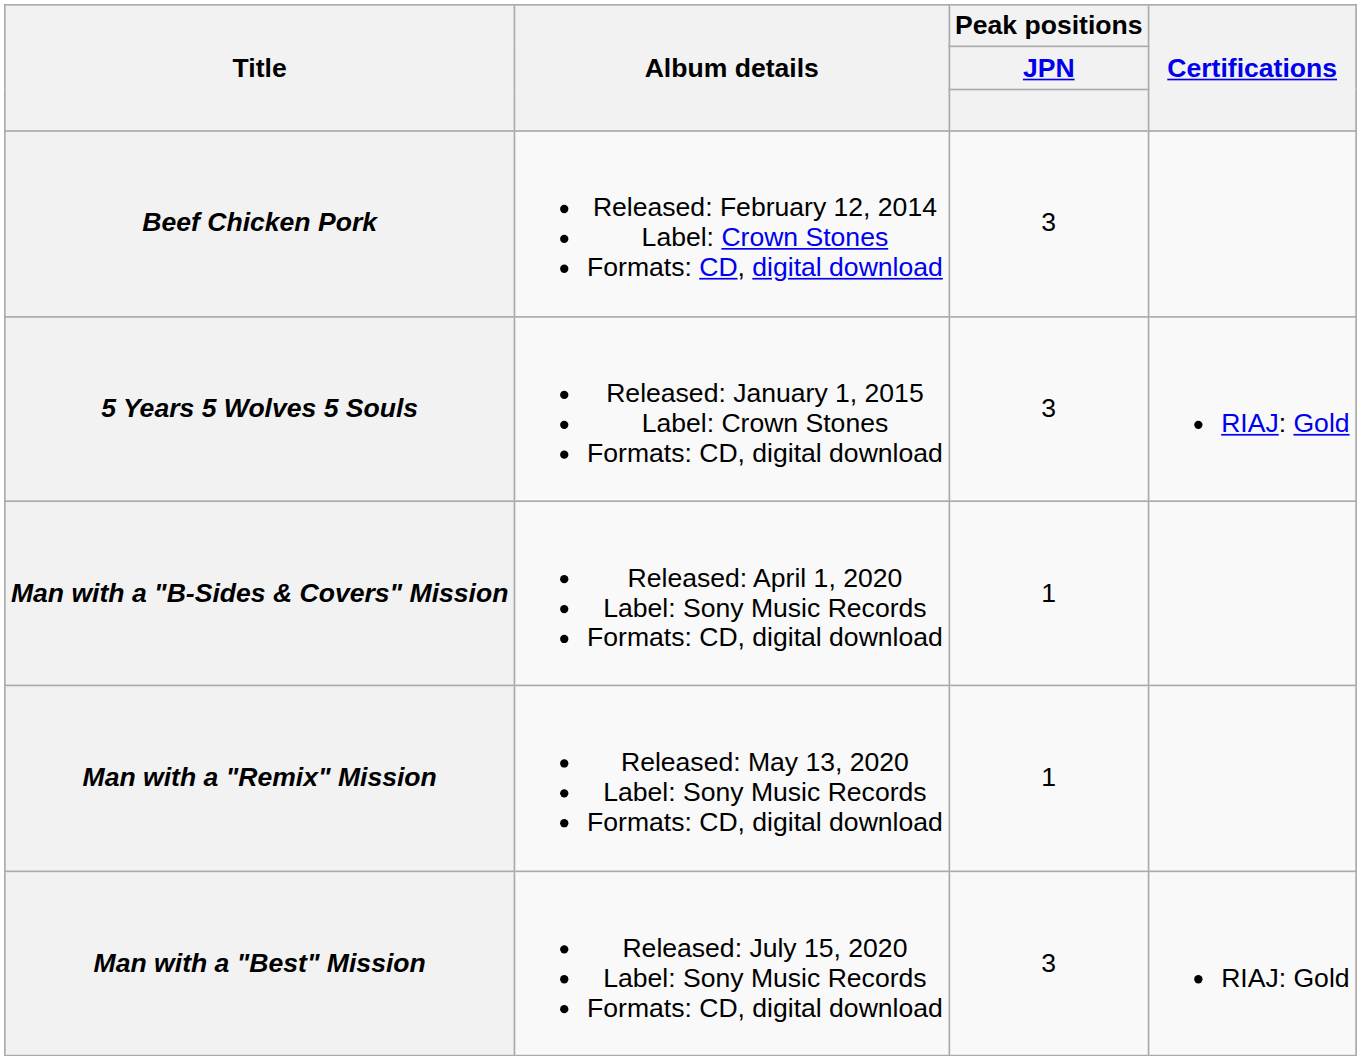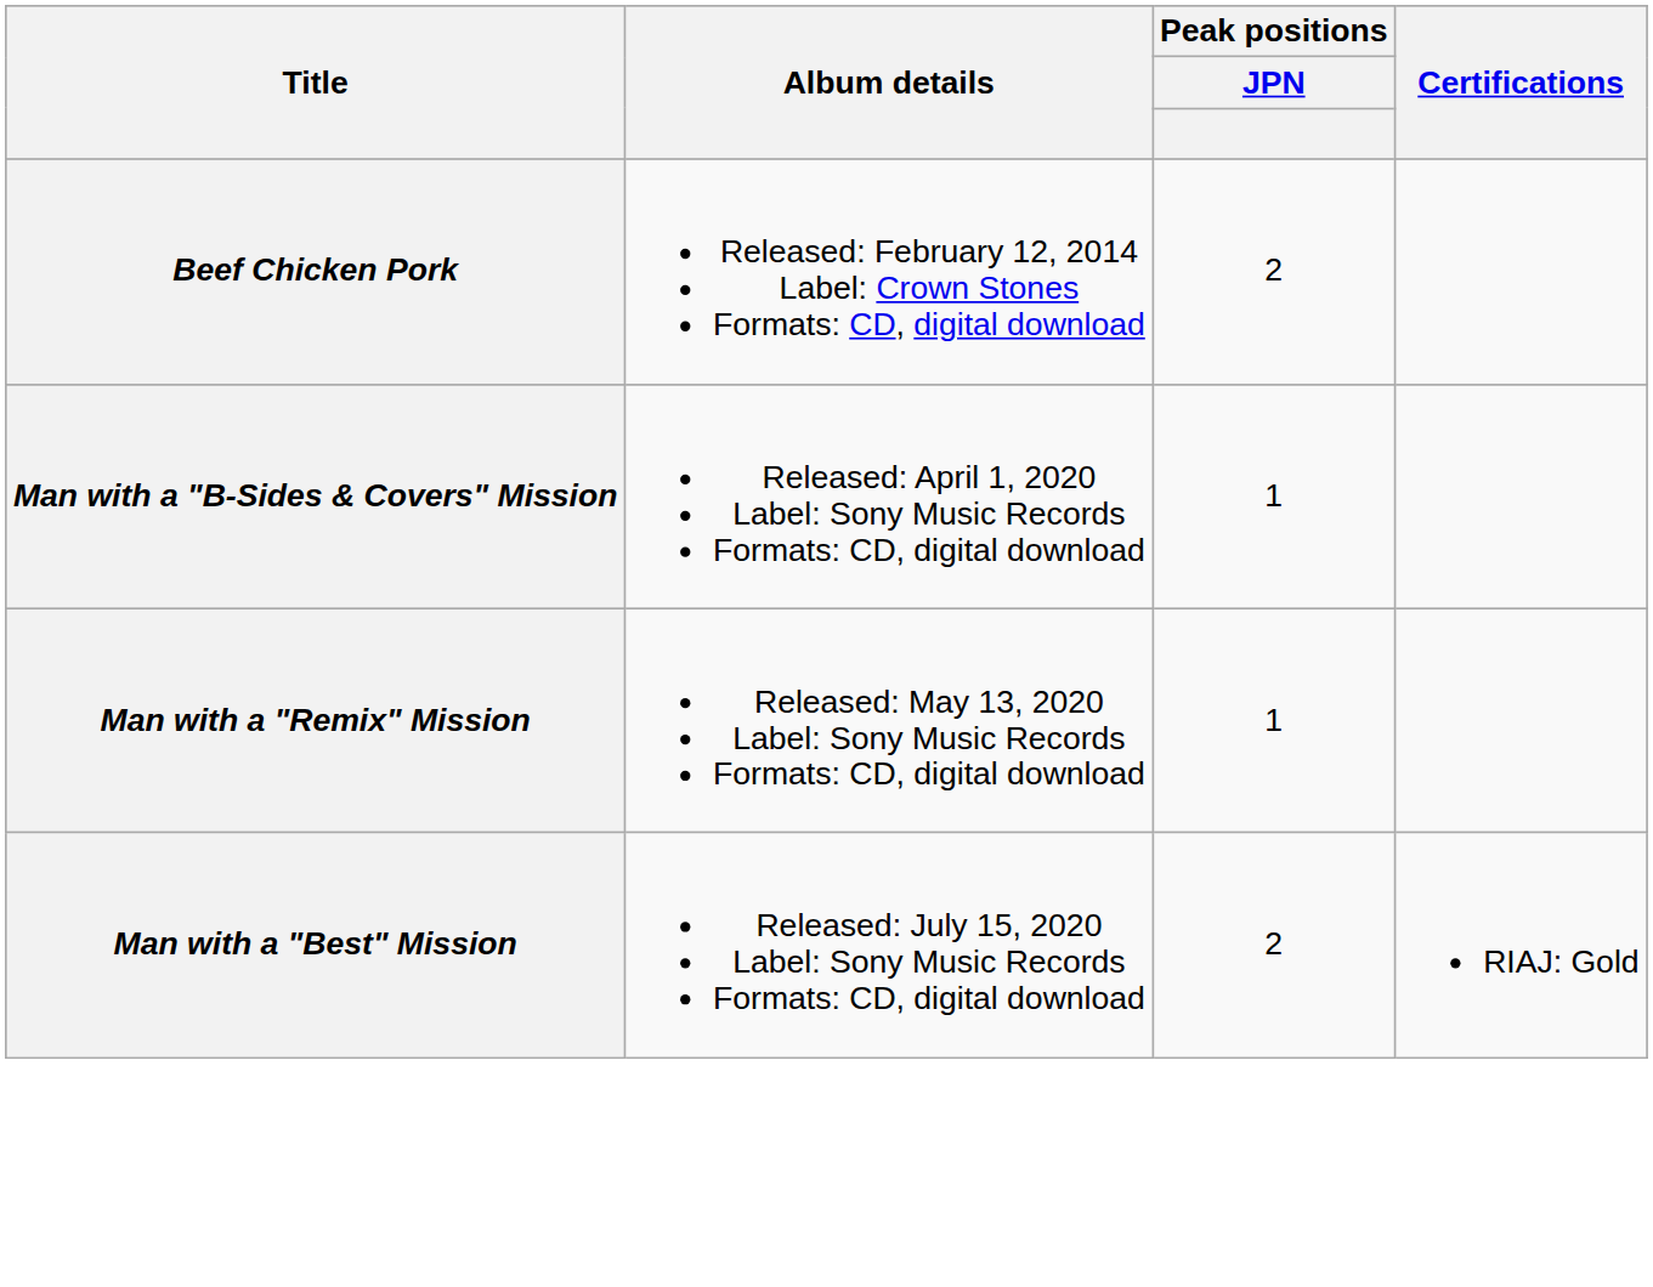Beef Chicken Pork | Peak positions / JPN: 3 -> 2
- row: 5 Years 5 Wolves 5 Souls | Released: January 1, 2015 Label: Crown Stones Formats: CD, digital download | 3 | RIAJ: Gold
Man with a "Best" Mission | Peak positions / JPN: 3 -> 2
